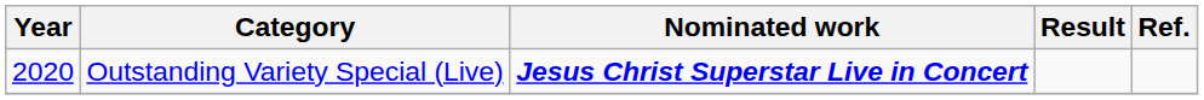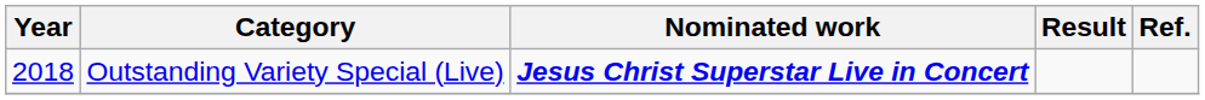Outstanding Variety Special (Live) | Year: 2020 -> 2018
